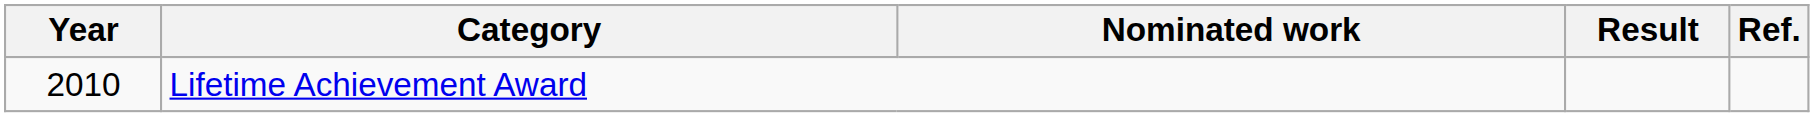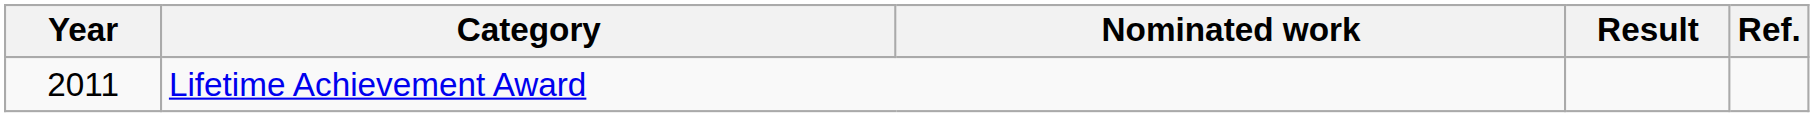Lifetime Achievement Award | Year: 2010 -> 2011
